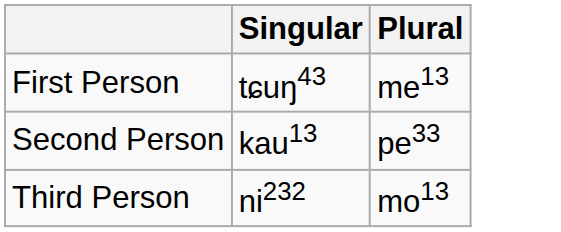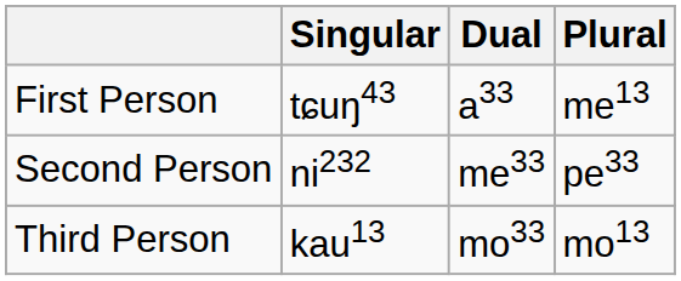+ column: Dual | a33 | me33 | mo33
Second Person | Singular: kau13 -> ni232
Third Person | Singular: ni232 -> kau13
